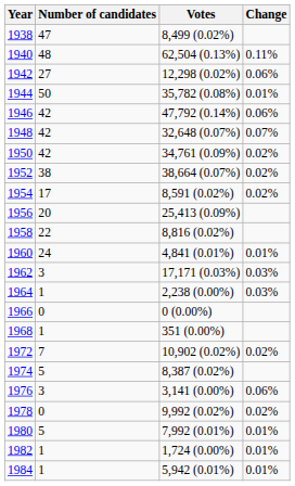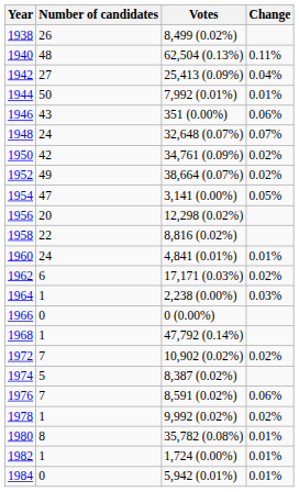1938 | Number of candidates: 47 -> 26
1942 | Votes: 12,298 (0.02%) -> 25,413 (0.09%)
1942 | Change: 0.06% -> 0.04%
1944 | Votes: 35,782 (0.08%) -> 7,992 (0.01%)
1946 | Number of candidates: 42 -> 43
1946 | Votes: 47,792 (0.14%) -> 351 (0.00%)
1948 | Number of candidates: 42 -> 24
1952 | Number of candidates: 38 -> 49
1954 | Number of candidates: 17 -> 47
1954 | Votes: 8,591 (0.02%) -> 3,141 (0.00%)
1954 | Change: 0.02% -> 0.05%
1956 | Votes: 25,413 (0.09%) -> 12,298 (0.02%)
1962 | Number of candidates: 3 -> 6
1962 | Change: 0.03% -> 0.02%
1968 | Votes: 351 (0.00%) -> 47,792 (0.14%)
1976 | Number of candidates: 3 -> 7
1976 | Votes: 3,141 (0.00%) -> 8,591 (0.02%)
1978 | Number of candidates: 0 -> 1
1980 | Number of candidates: 5 -> 8
1980 | Votes: 7,992 (0.01%) -> 35,782 (0.08%)
1984 | Number of candidates: 1 -> 0
